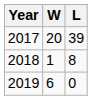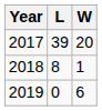columns swapped: W <-> L
